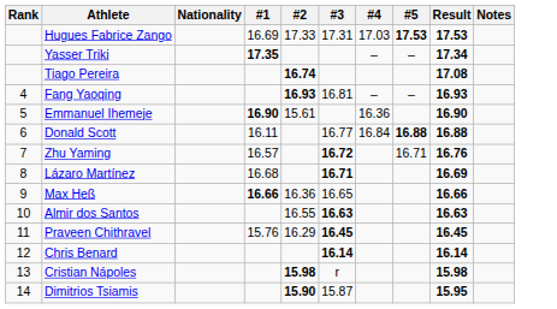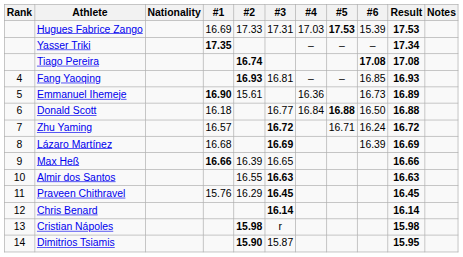+ column: #6 | 15.39 | – | 17.08 | 16.85 | 16.73 | 16.50 | 16.24 | 16.39
Emmanuel Ihemeje | Result: 16.90 -> 16.89
Donald Scott | #1: 16.11 -> 16.18
Zhu Yaming | Result: 16.76 -> 16.72
Lázaro Martínez | #3: 16.71 -> 16.69
Max Heß | #2: 16.36 -> 16.39
